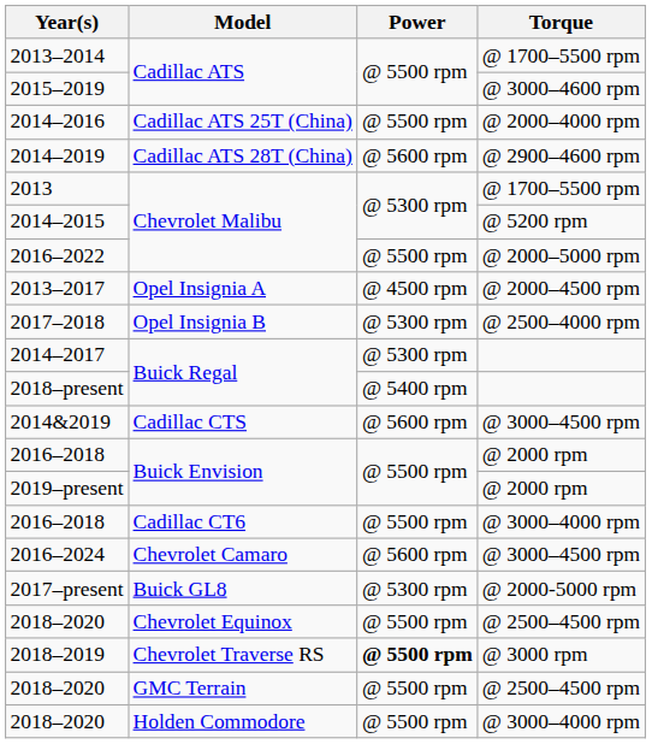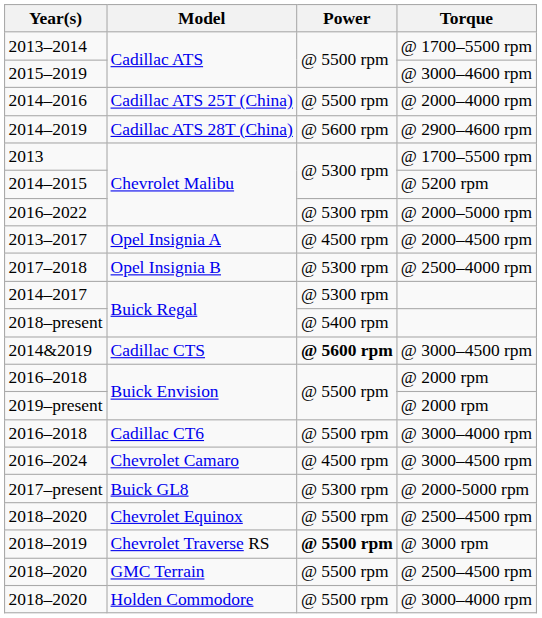2016–2022 | Power: @ 5500 rpm -> @ 5300 rpm
2014&2019 | Power: normal -> bold
2016–2024 | Power: @ 5600 rpm -> @ 4500 rpm
